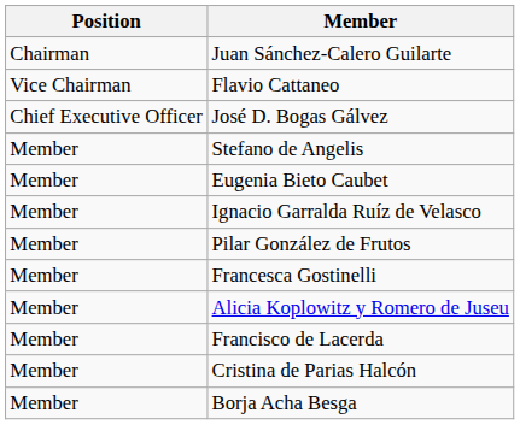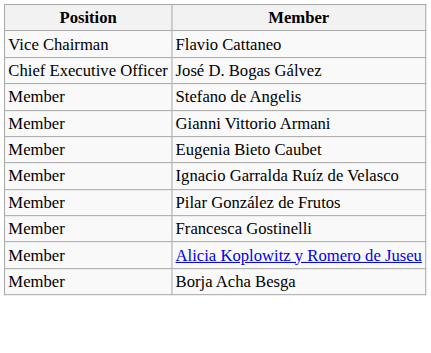- row: Chairman | Juan Sánchez-Calero Guilarte
+ row: Member | Gianni Vittorio Armani
- row: Member | Francisco de Lacerda
- row: Member | Cristina de Parias Halcón
